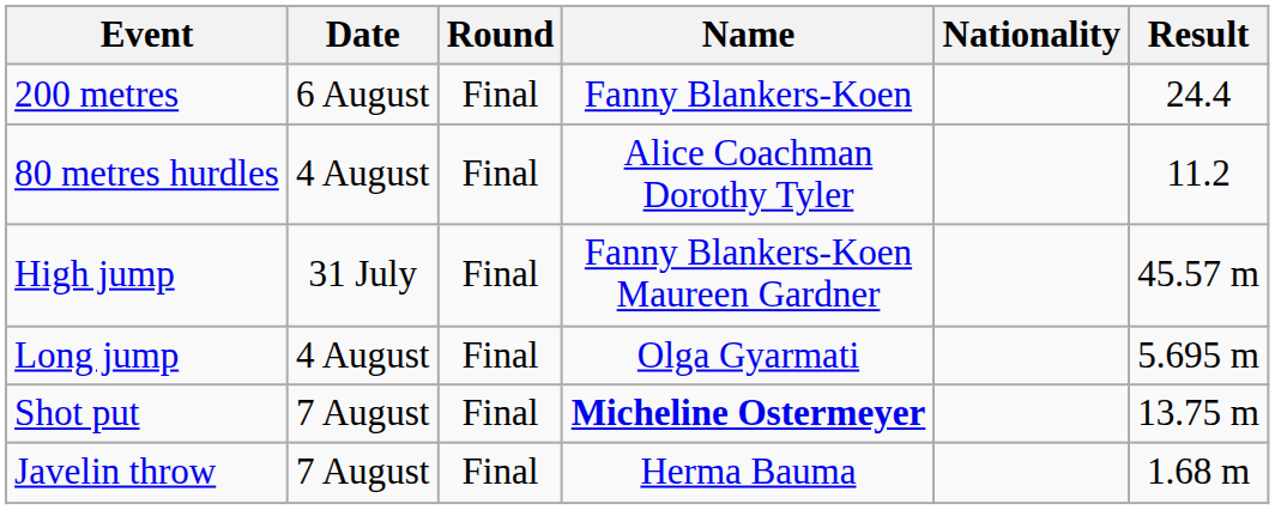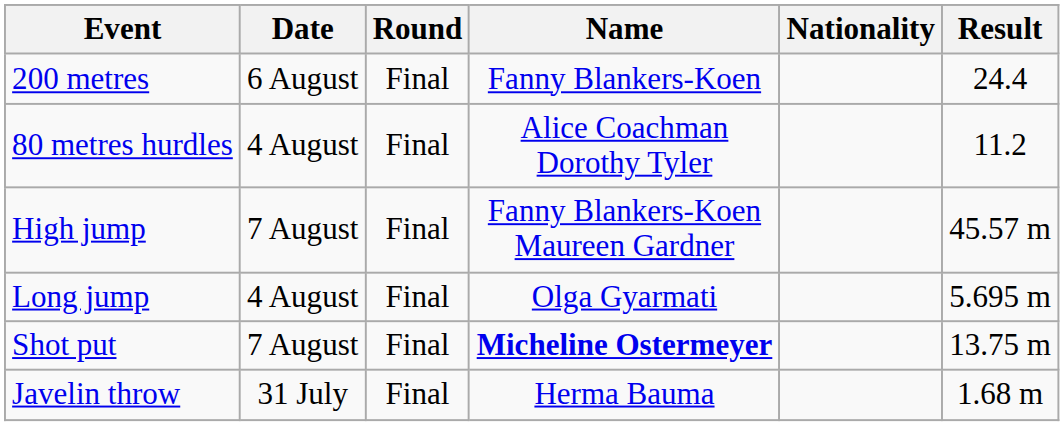High jump | Date: 31 July -> 7 August
Javelin throw | Date: 7 August -> 31 July
